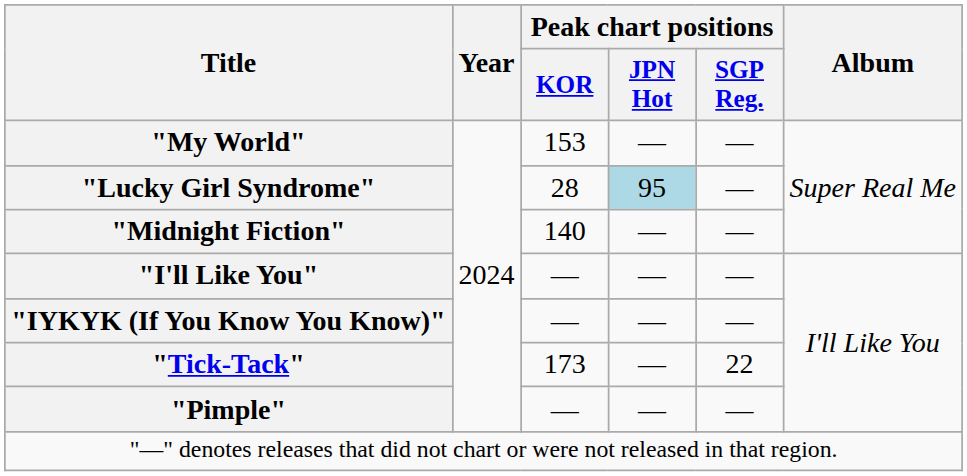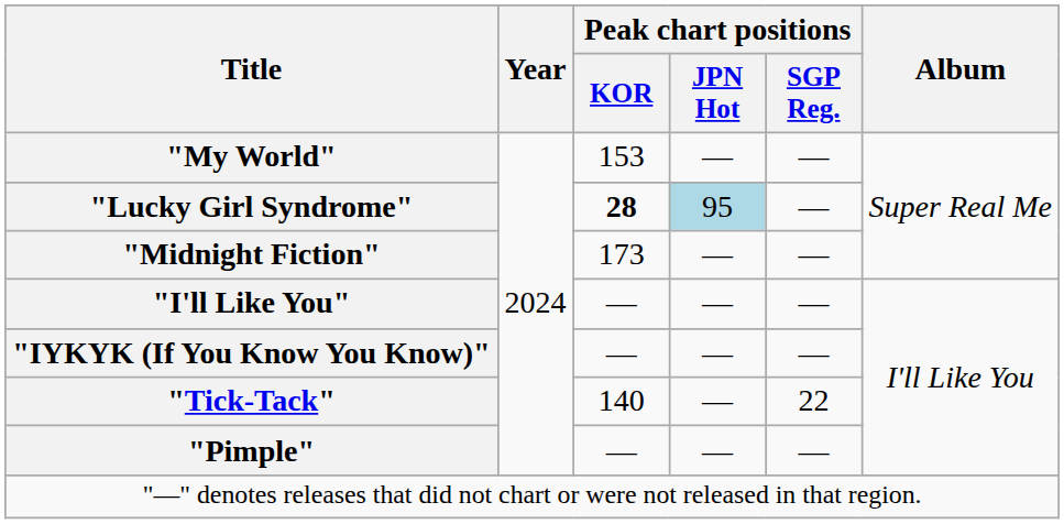"Lucky Girl Syndrome" | Peak chart positions / KOR: normal -> bold
"Midnight Fiction" | Peak chart positions / KOR: 140 -> 173
"Tick-Tack" | Peak chart positions / KOR: 173 -> 140
